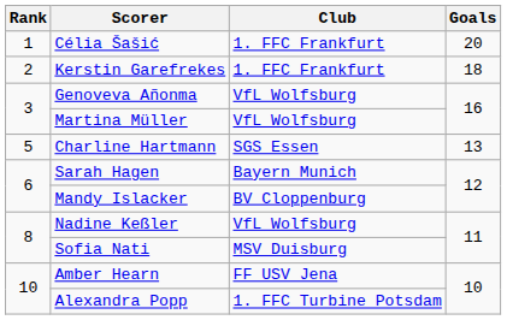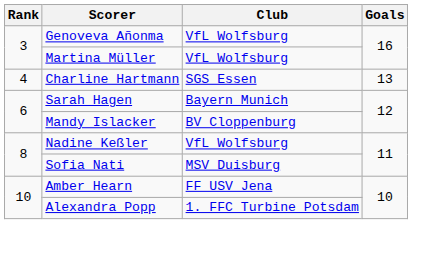- row: 1 | Célia Šašić | 1. FFC Frankfurt | 20
- row: 2 | Kerstin Garefrekes | 1. FFC Frankfurt | 18
Charline Hartmann | Rank: 5 -> 4
